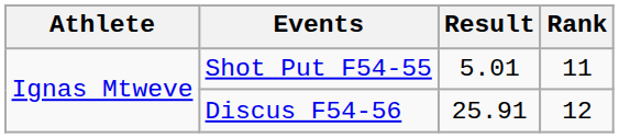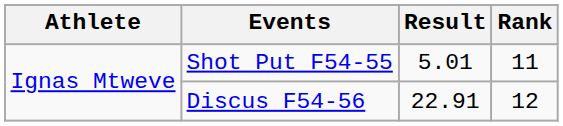Discus F54-56 | Result: 25.91 -> 22.91
